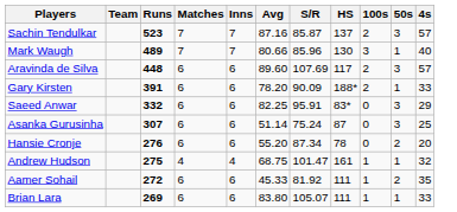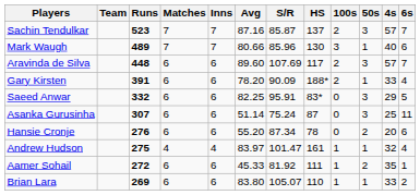+ column: 6s | 7 | 6 | 7 | 4 | 5 | 11 | 6 | 4 | 1 | 2
Andrew Hudson | Avg: 68.75 -> 83.97
Brian Lara | HS: 111 -> 110
